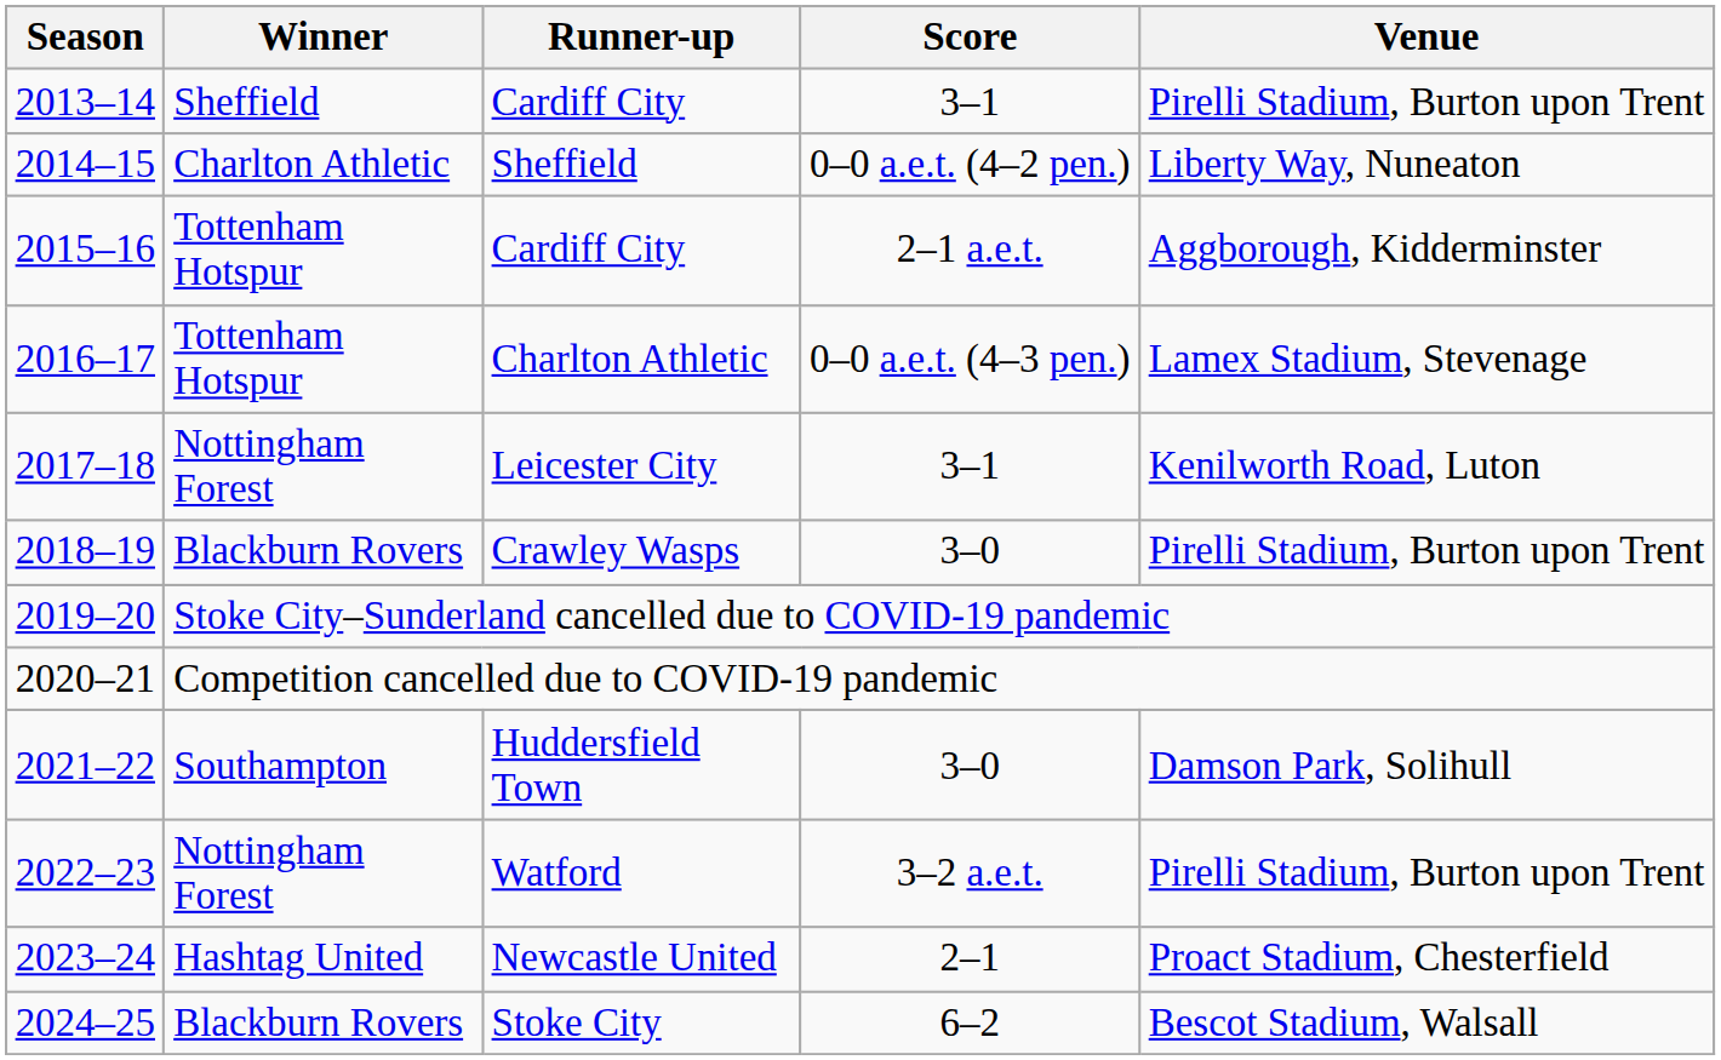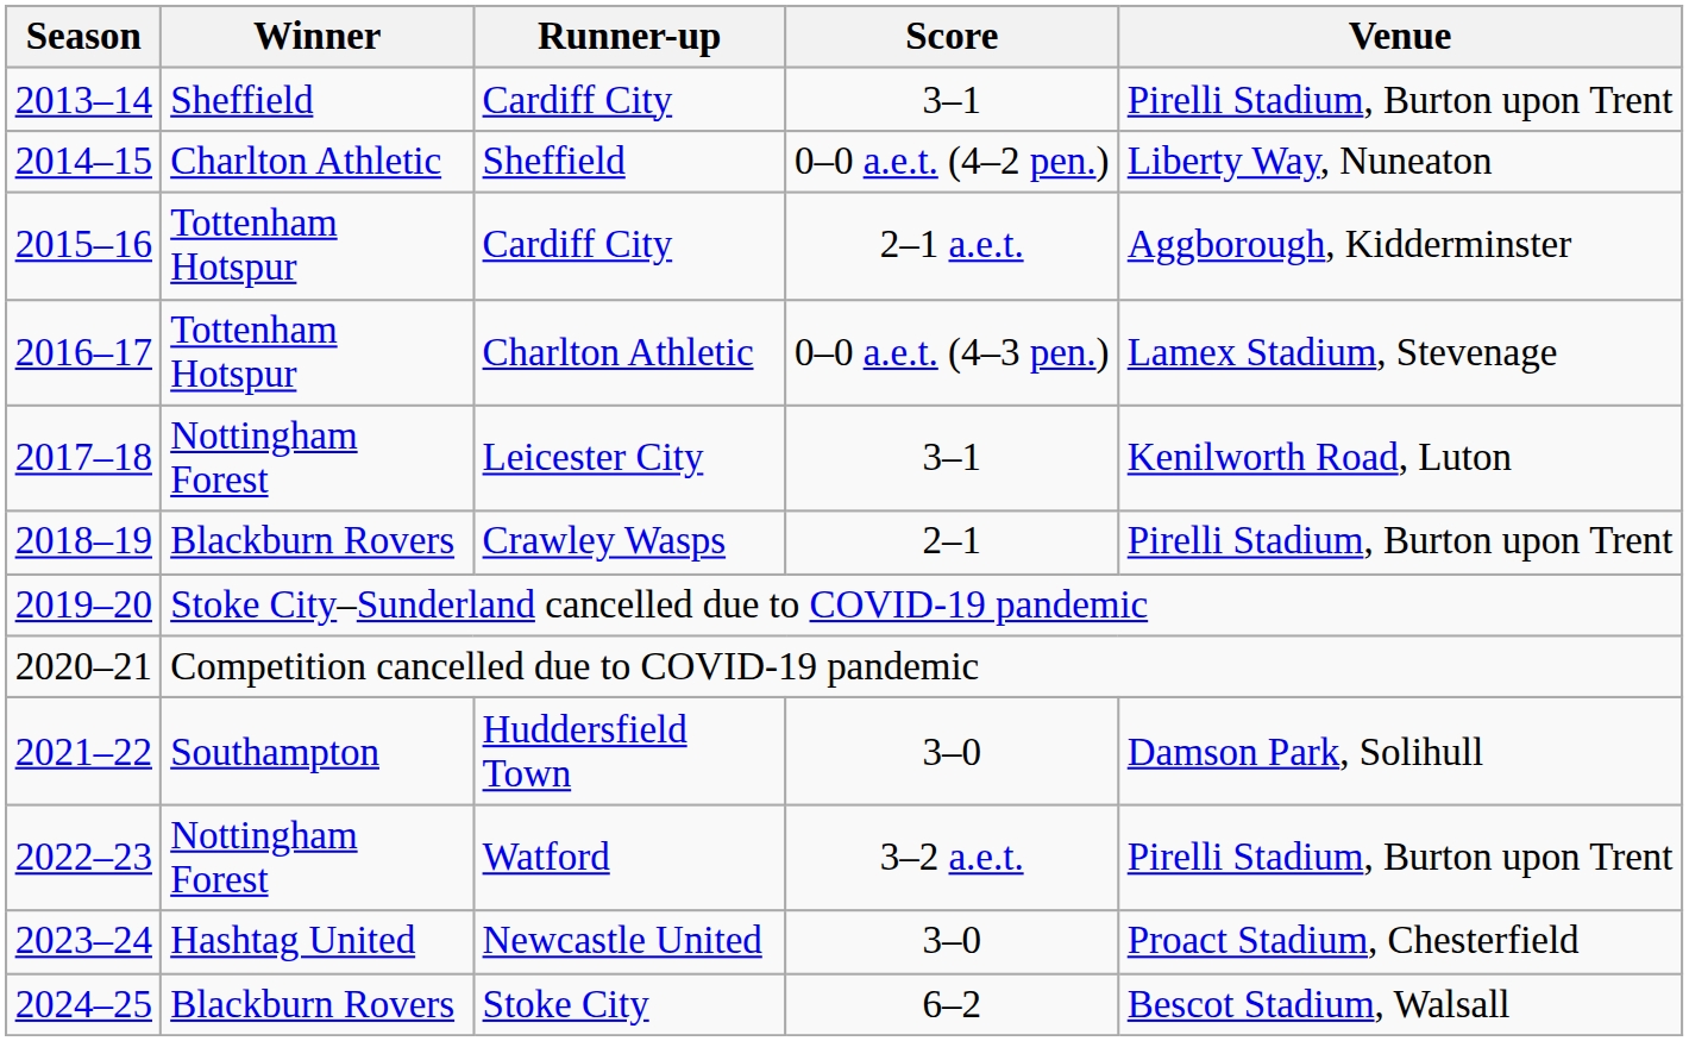Crawley Wasps | Score: 3–0 -> 2–1
Newcastle United | Score: 2–1 -> 3–0
